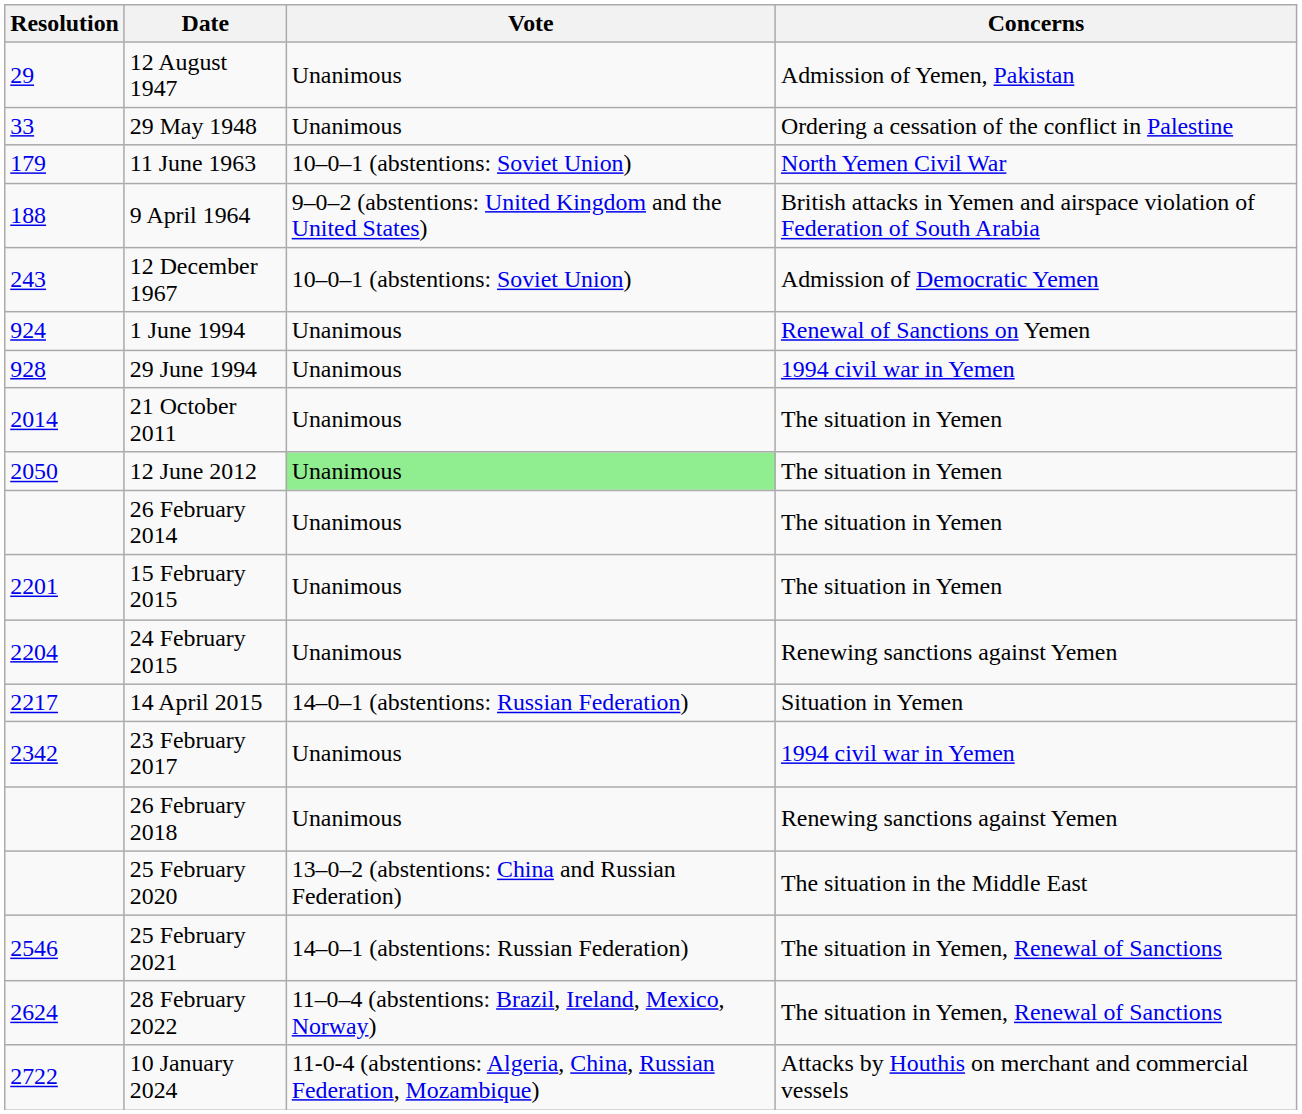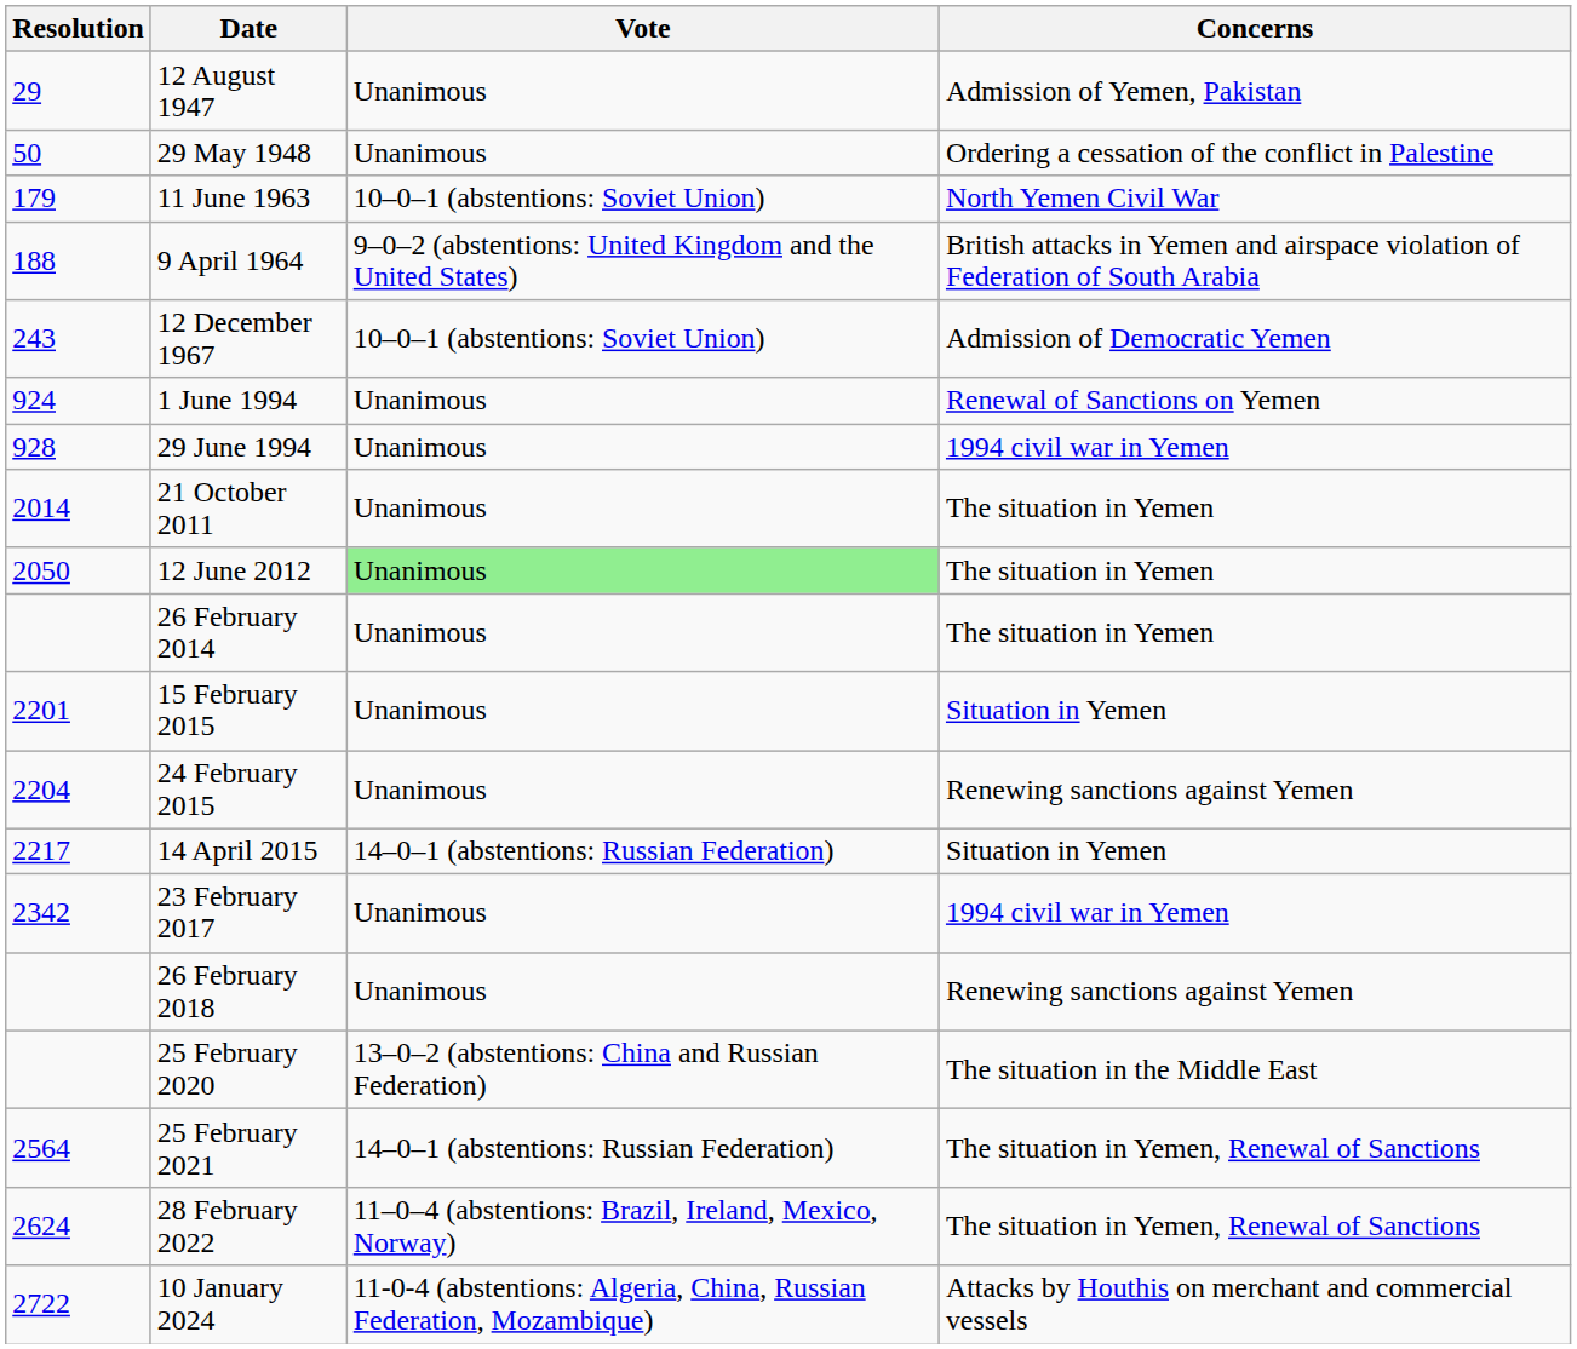29 May 1948 | Resolution: 33 -> 50
15 February 2015 | Concerns: The situation in Yemen -> Situation in Yemen
25 February 2021 | Resolution: 2546 -> 2564
